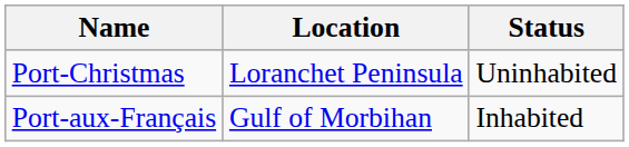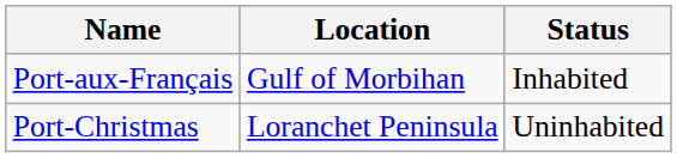rows swapped: Port-aux-Français <-> Port-Christmas
